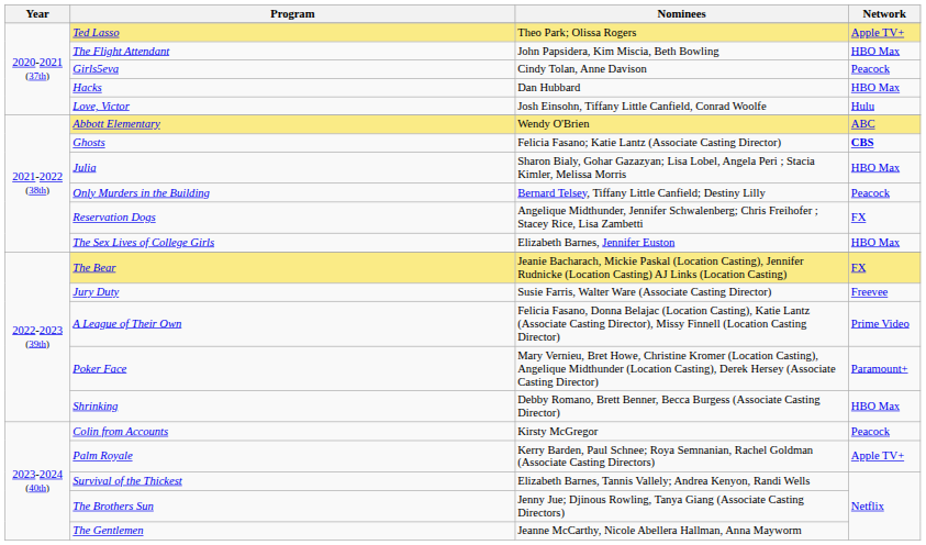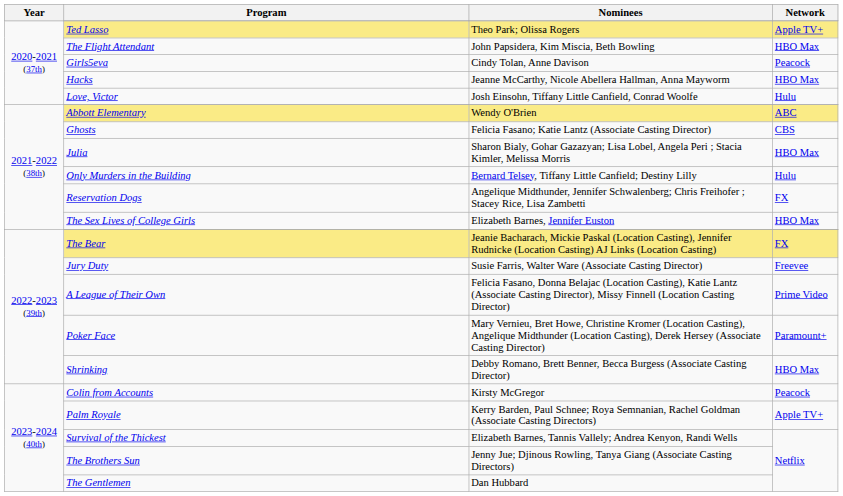Hacks | Nominees: Dan Hubbard -> Jeanne McCarthy, Nicole Abellera Hallman, Anna Mayworm
Ghosts | Network: bold -> normal
Only Murders in the Building | Network: Peacock -> Hulu
The Gentlemen | Nominees: Jeanne McCarthy, Nicole Abellera Hallman, Anna Mayworm -> Dan Hubbard
